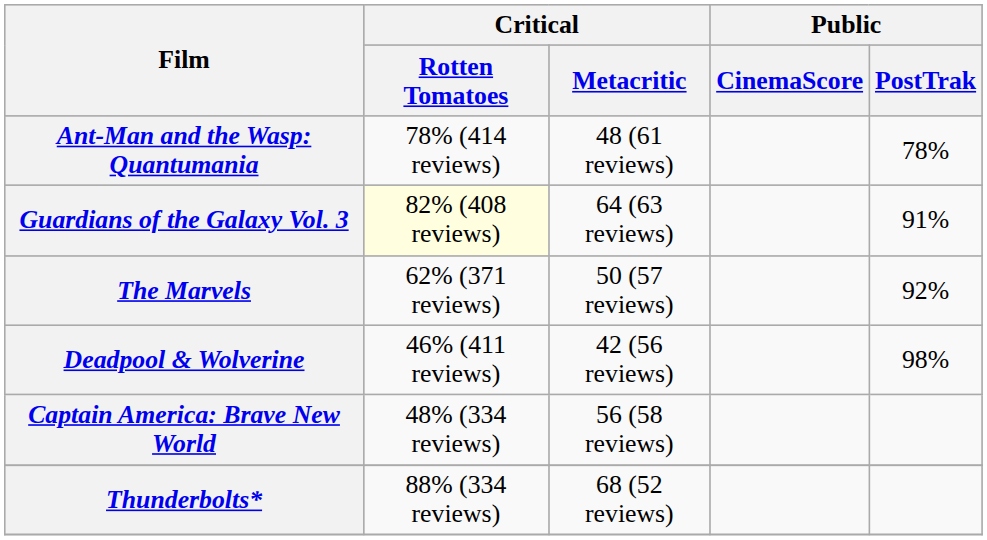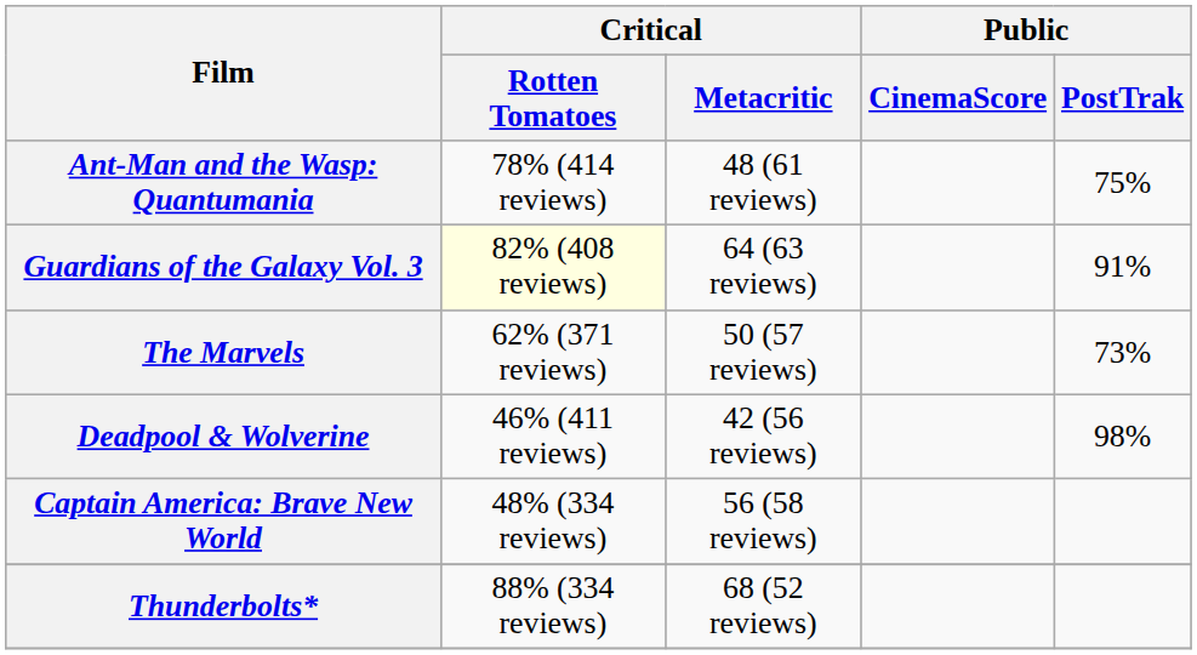Ant-Man and the Wasp: Quantumania | Public / PostTrak: 78% -> 75%
The Marvels | Public / PostTrak: 92% -> 73%
